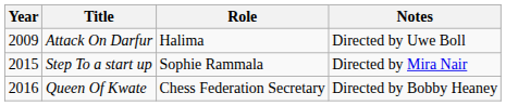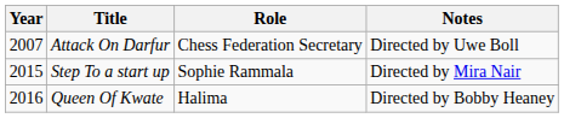Attack On Darfur | Year: 2009 -> 2007
Attack On Darfur | Role: Halima -> Chess Federation Secretary
Queen Of Kwate | Role: Chess Federation Secretary -> Halima
